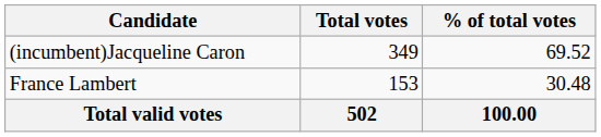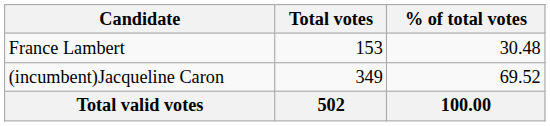rows swapped: (incumbent)Jacqueline Caron <-> France Lambert
